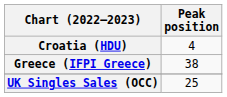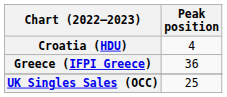Greece (IFPI Greece) | Peak position: 38 -> 36
